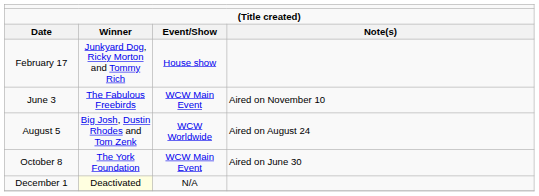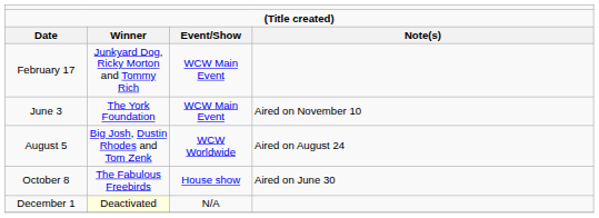February 17 | column 3: House show -> WCW Main Event
June 3 | column 2: The Fabulous Freebirds -> The York Foundation
October 8 | column 2: The York Foundation -> The Fabulous Freebirds
October 8 | column 3: WCW Main Event -> House show
